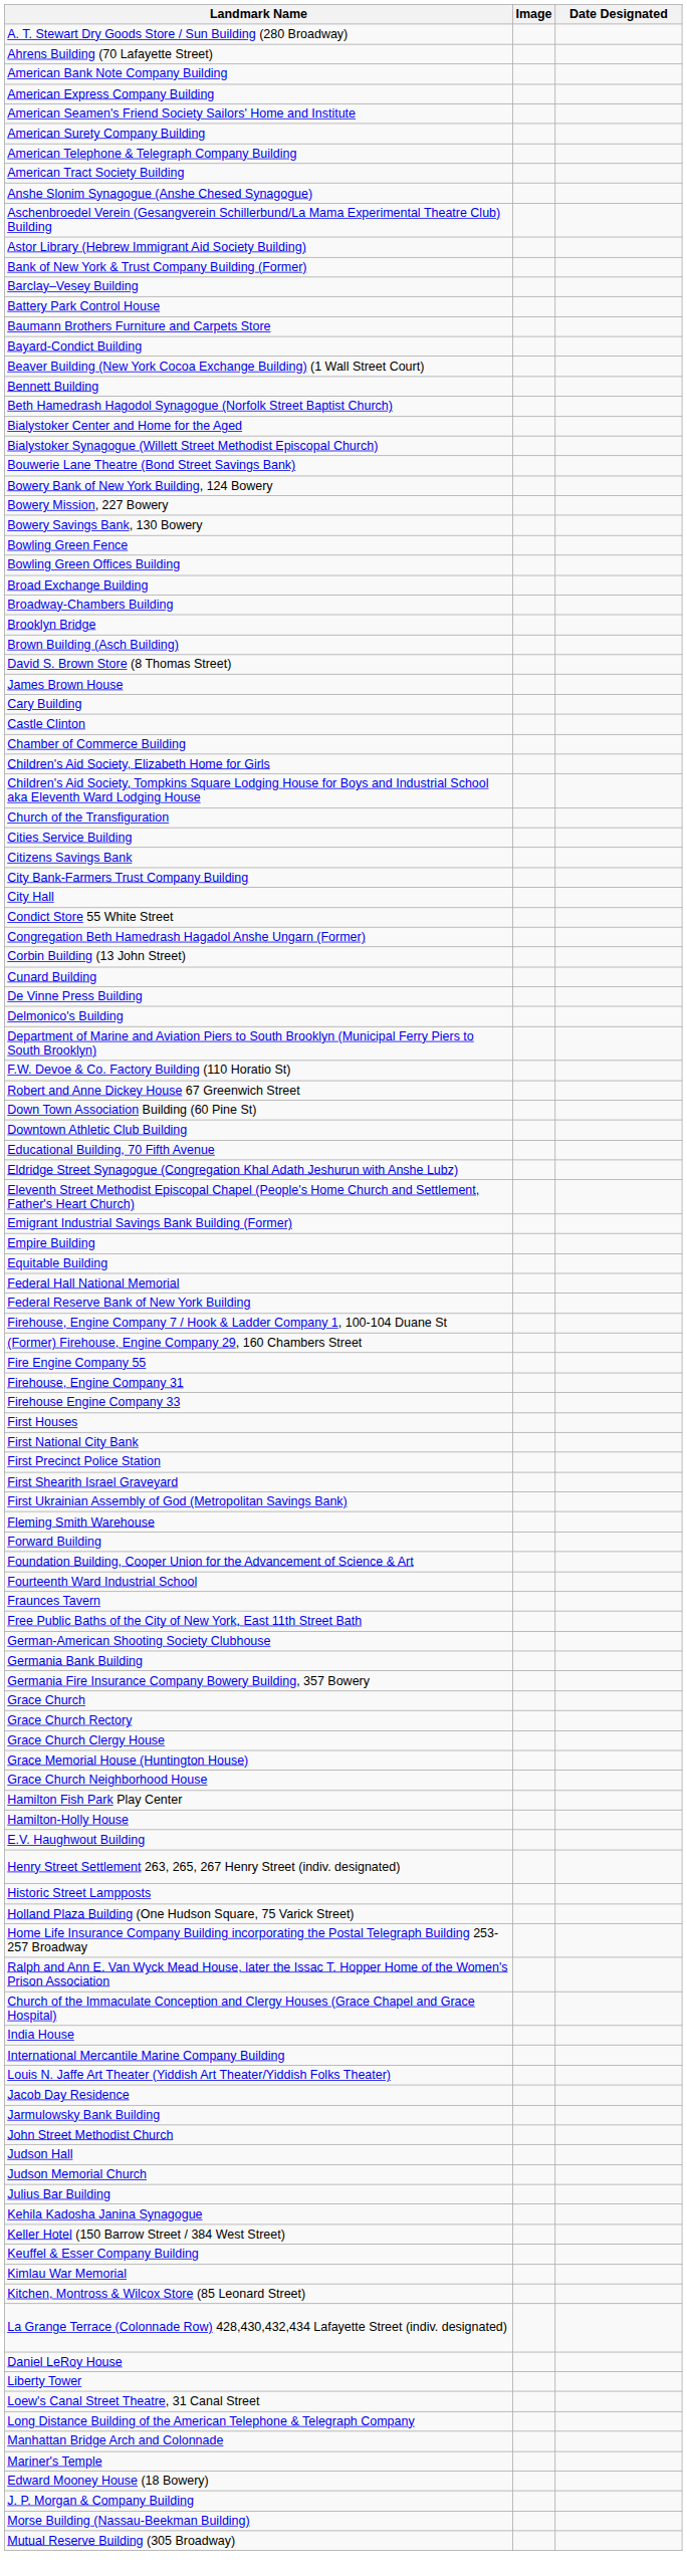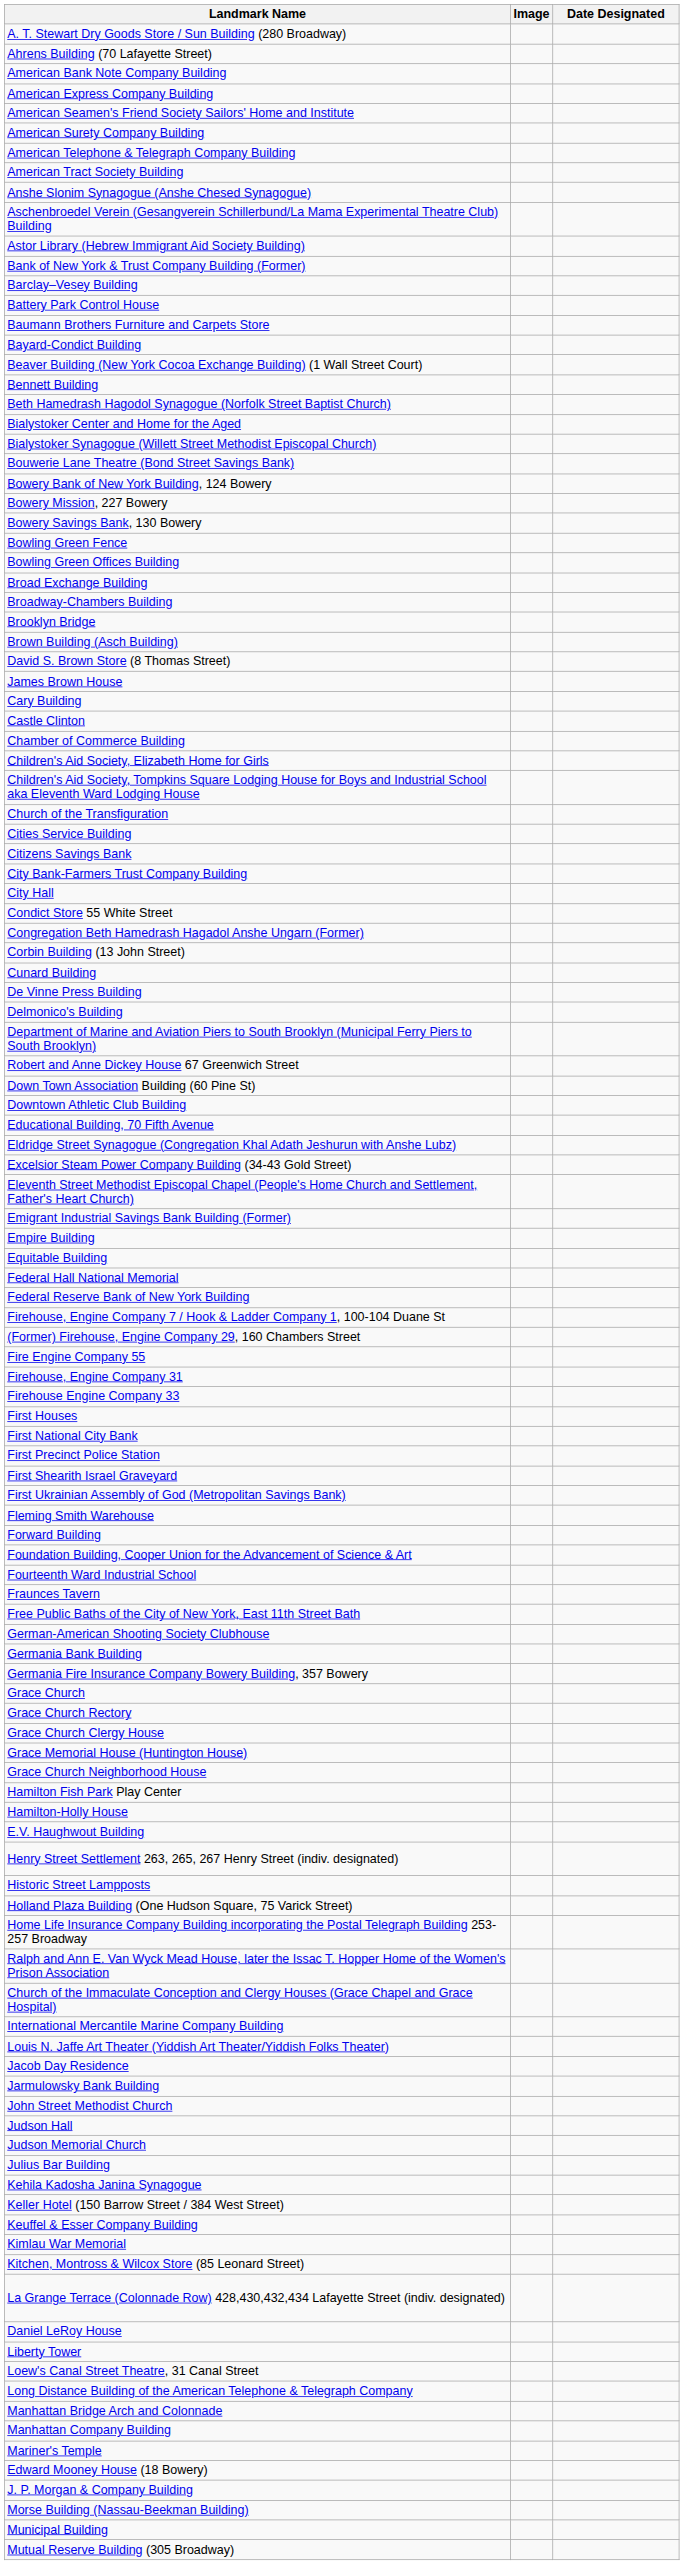- row: F.W. Devoe & Co. Factory Building (110 Horatio St)
+ row: Excelsior Steam Power Company Building (34-43 Gold Street)
- row: India House
+ row: Manhattan Company Building
+ row: Municipal Building
